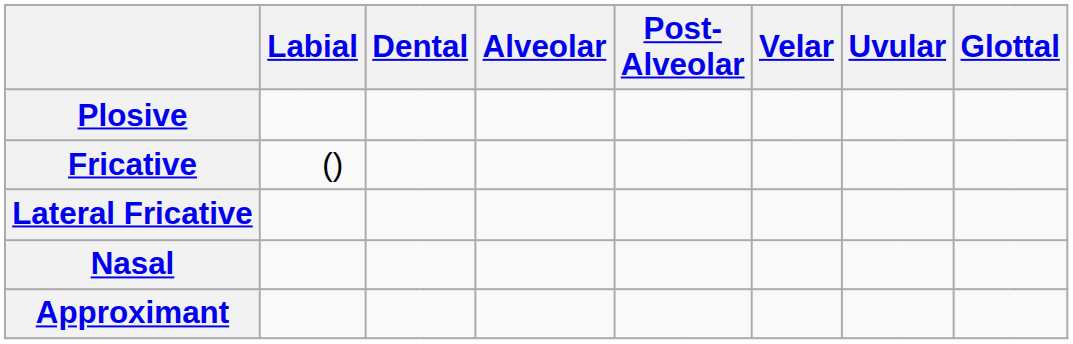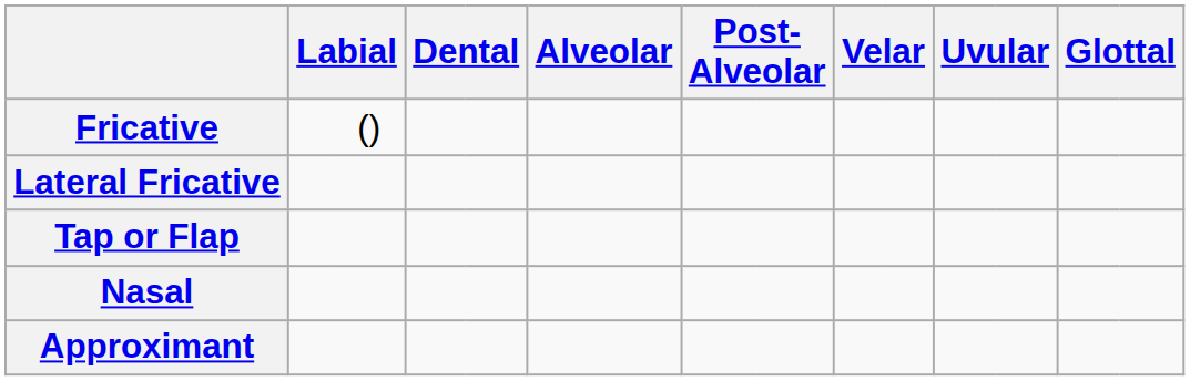- row: Plosive
+ row: Tap or Flap
